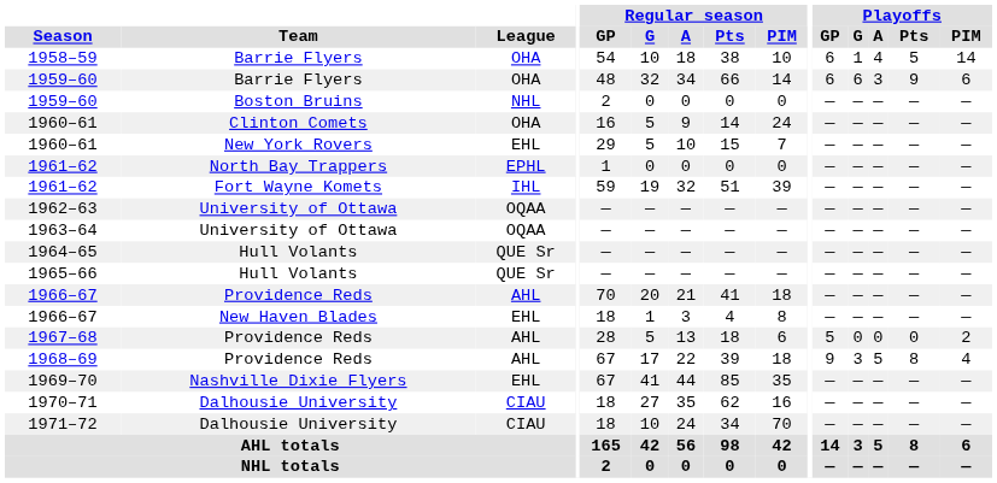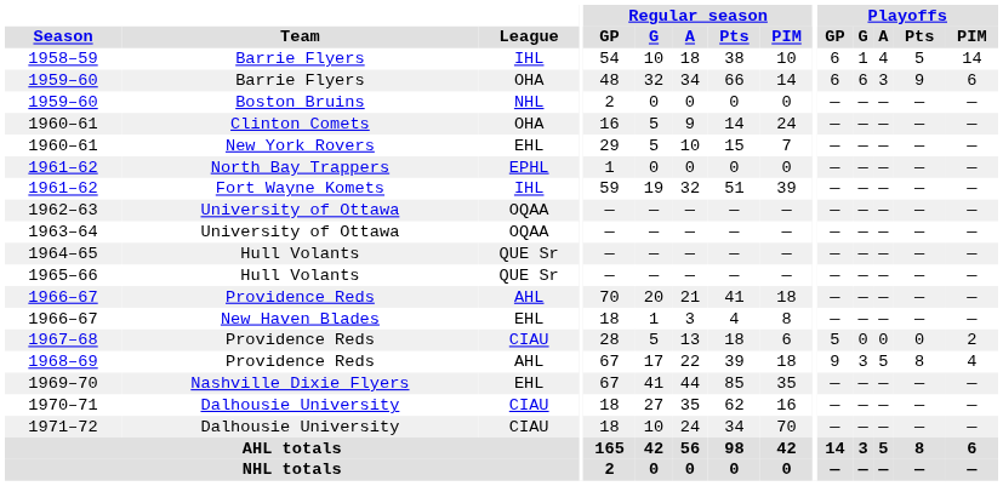1958–59 | League: OHA -> IHL
1967–68 | League: AHL -> CIAU
